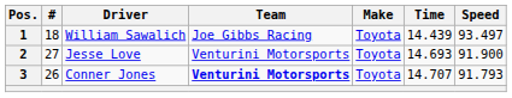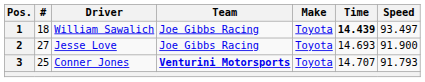1 | Time: normal -> bold
2 | Team: Venturini Motorsports -> Joe Gibbs Racing
3 | #: 26 -> 25
